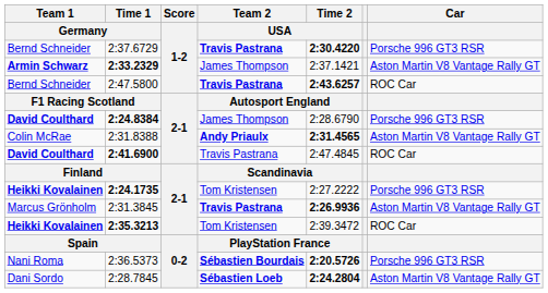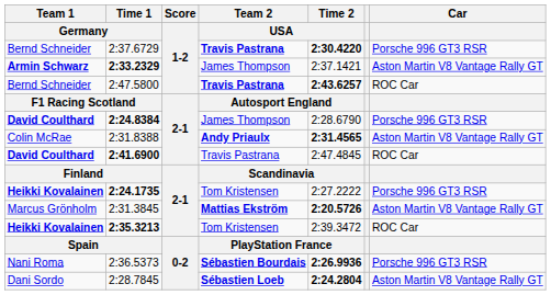2:31.3845 | Team 2 / USA: Travis Pastrana -> Mattias Ekström
2:31.3845 | Time 2 / USA: 2:26.9936 -> 2:20.5726
2:36.5373 | Time 2 / USA: 2:20.5726 -> 2:26.9936
